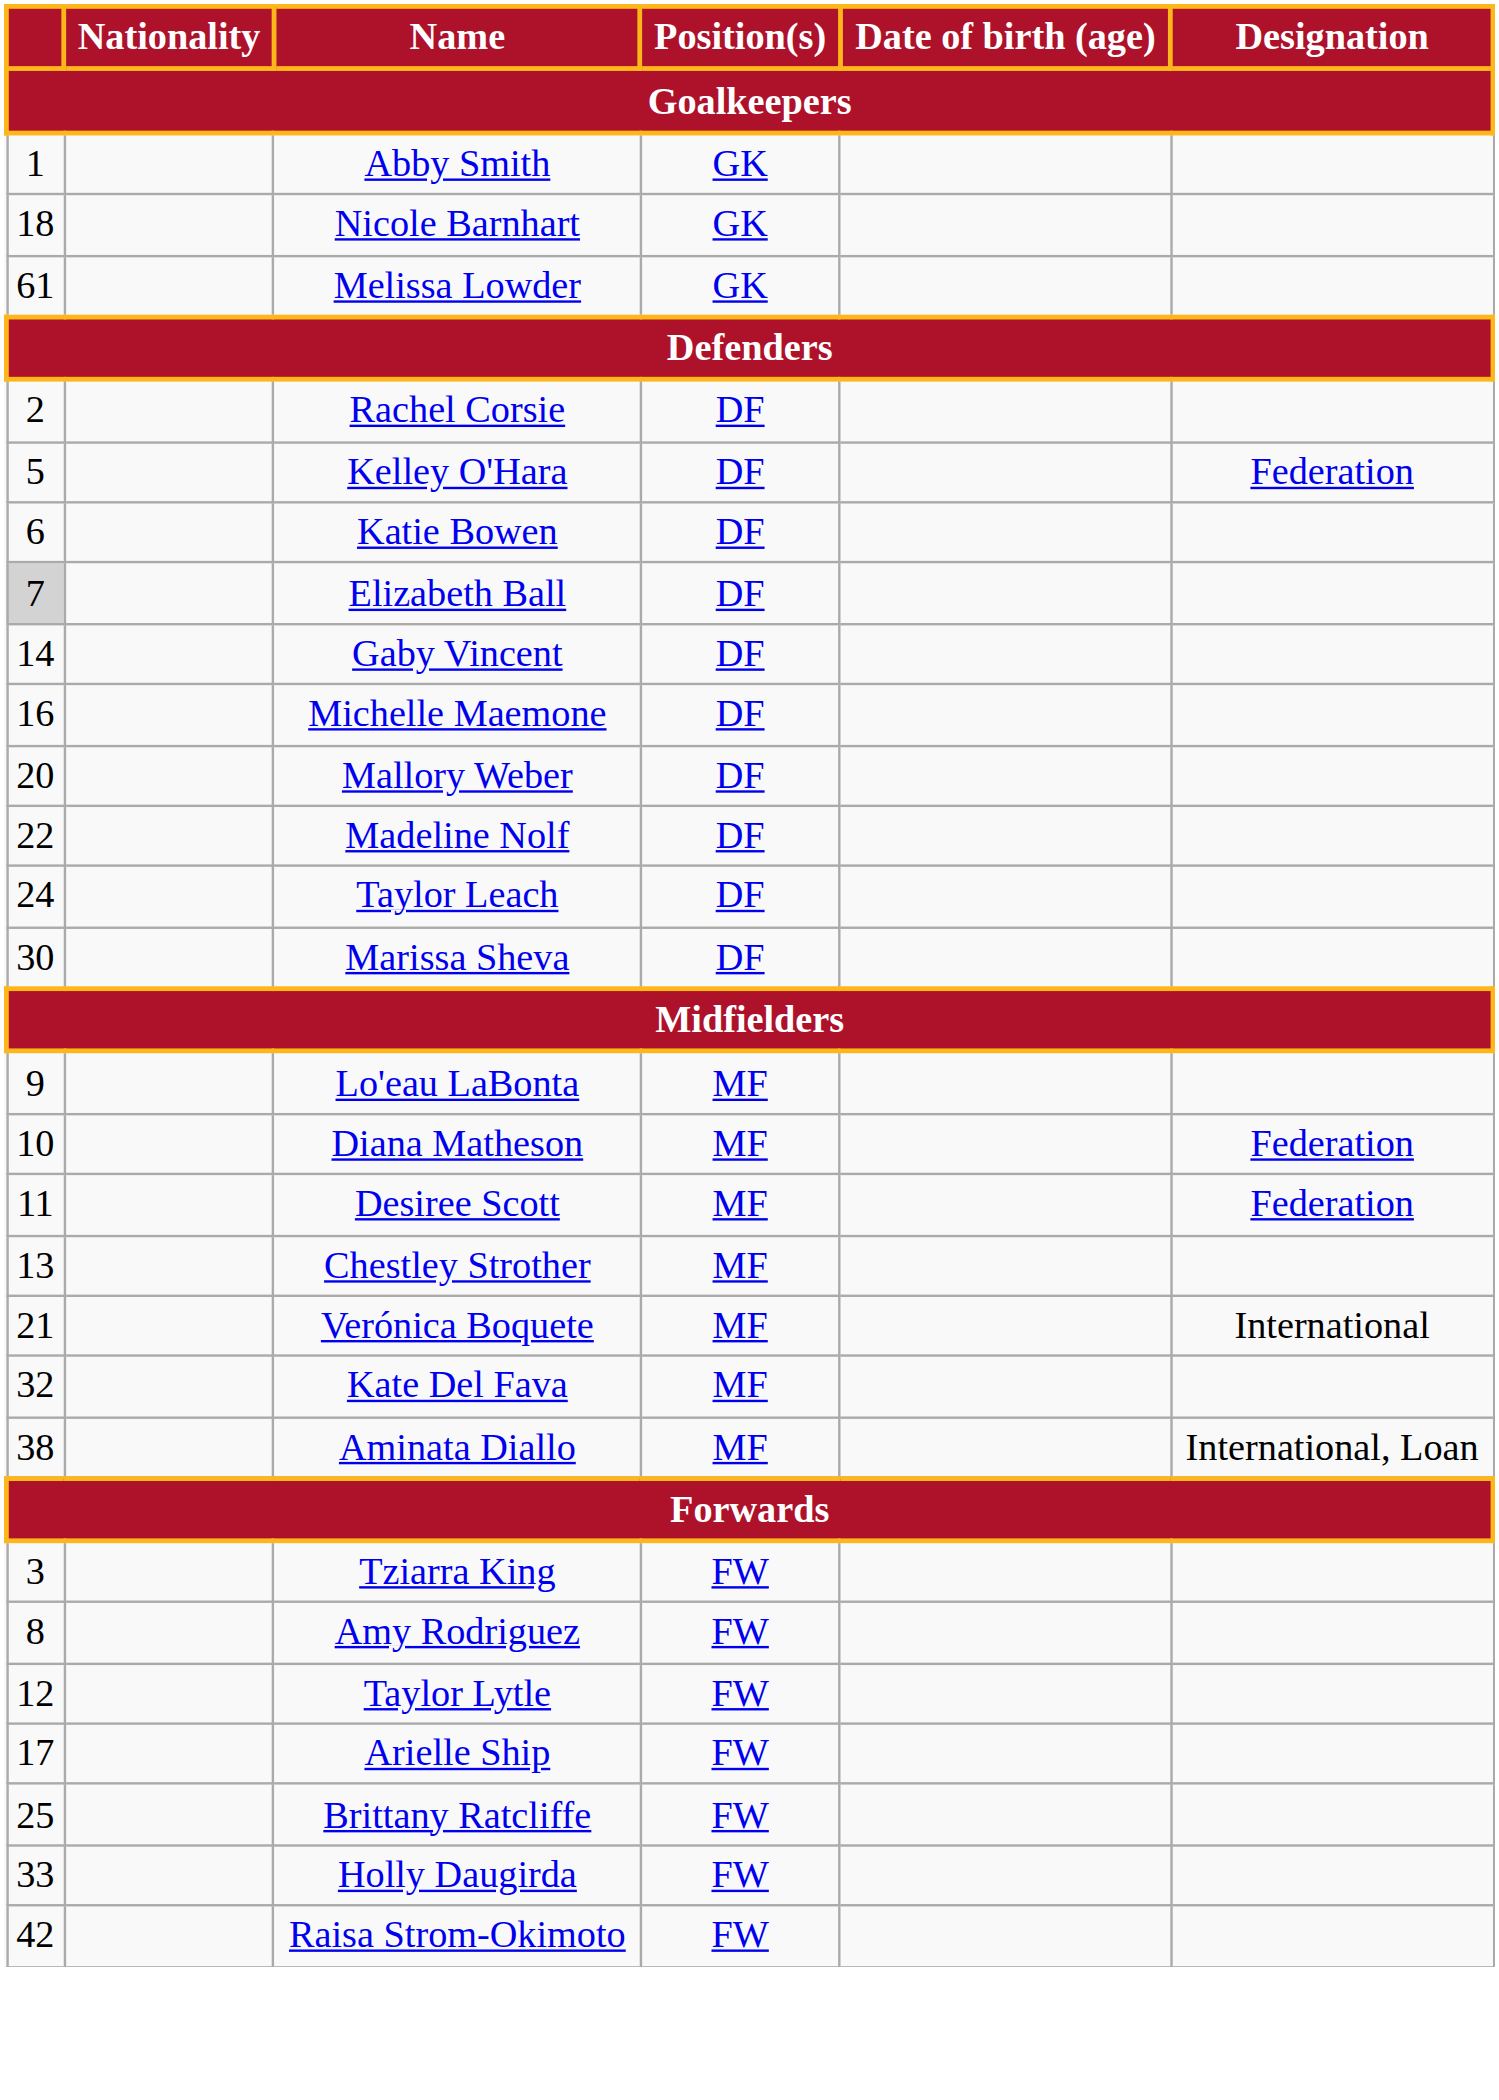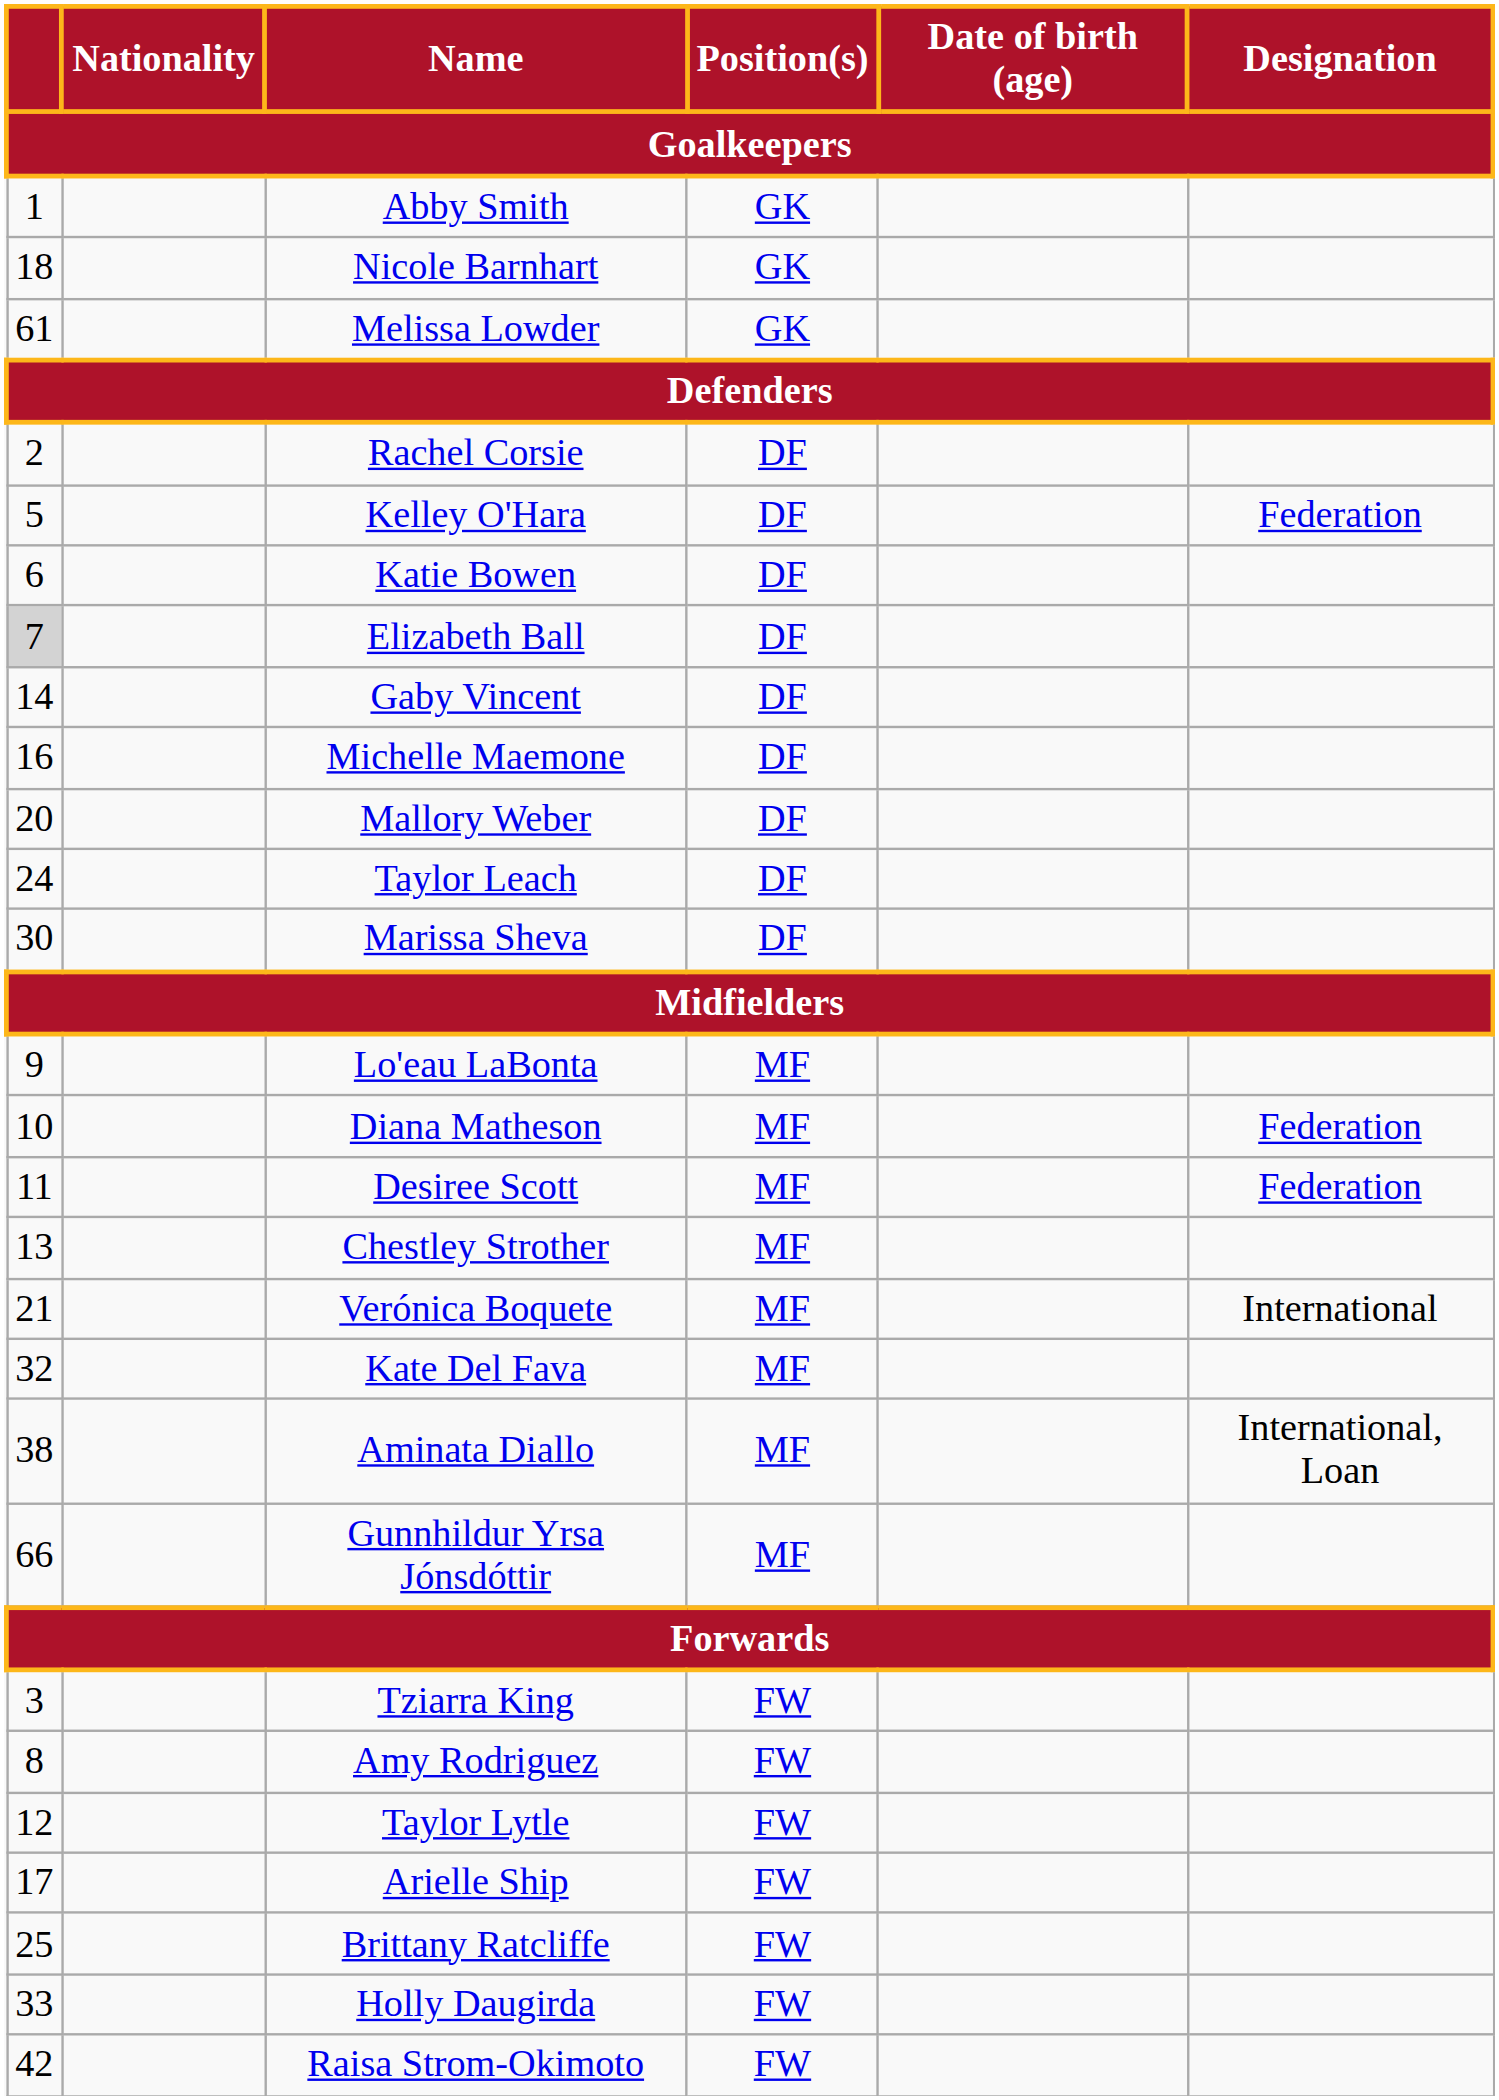- row: 22 | Madeline Nolf | DF
+ row: 66 | Gunnhildur Yrsa Jónsdóttir | MF
